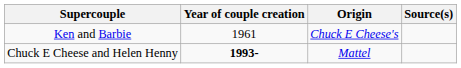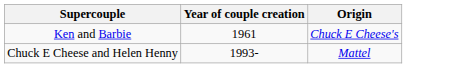- column: Source(s)
Chuck E Cheese and Helen Henny | Year of couple creation: bold -> normal
